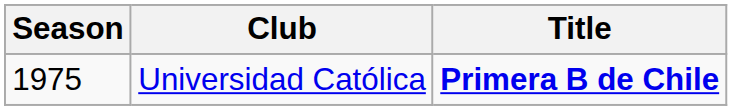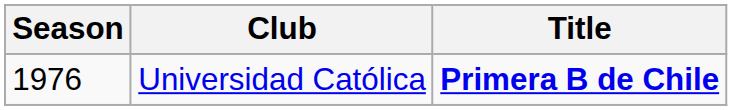Universidad Católica | Season: 1975 -> 1976
